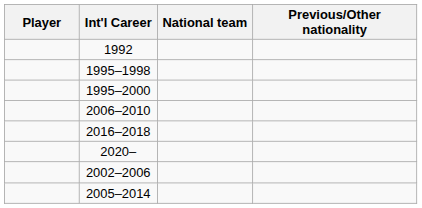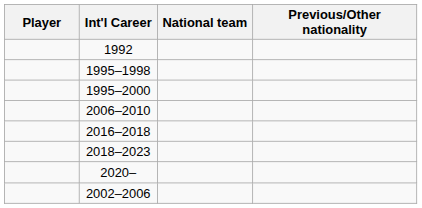+ row: 2018–2023
- row: 2005–2014
